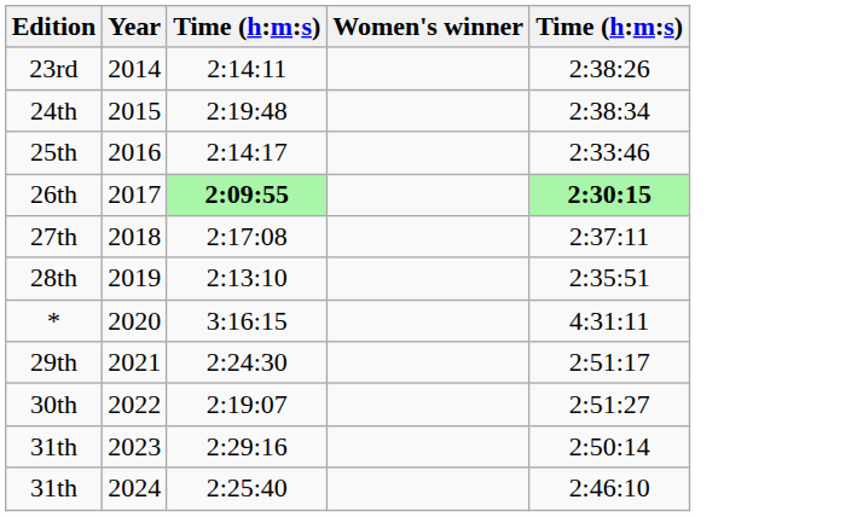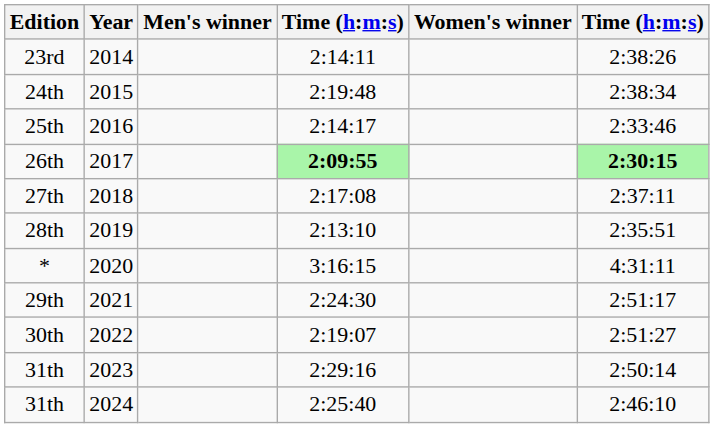+ column: Men's winner
